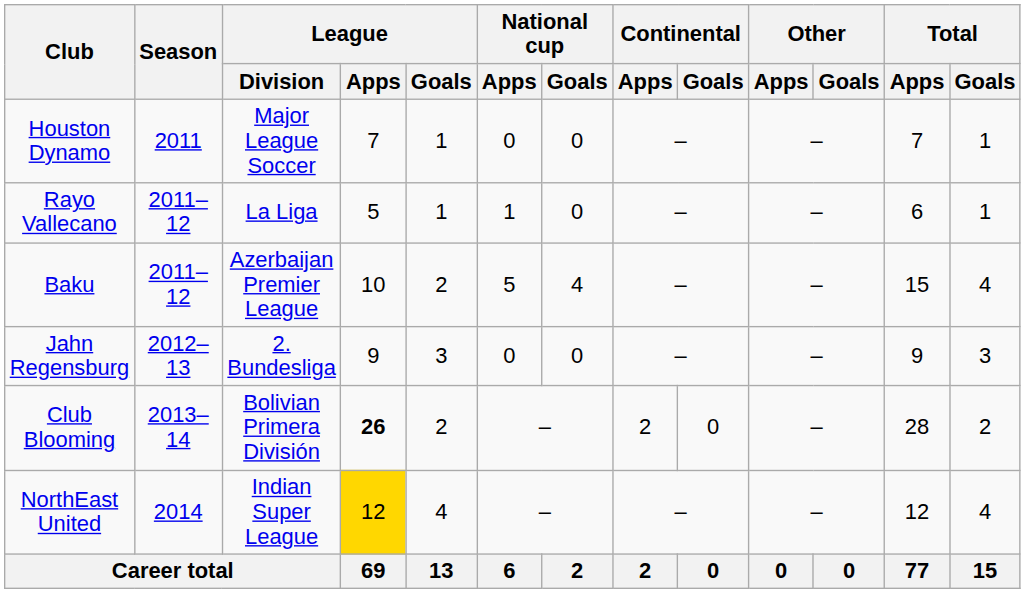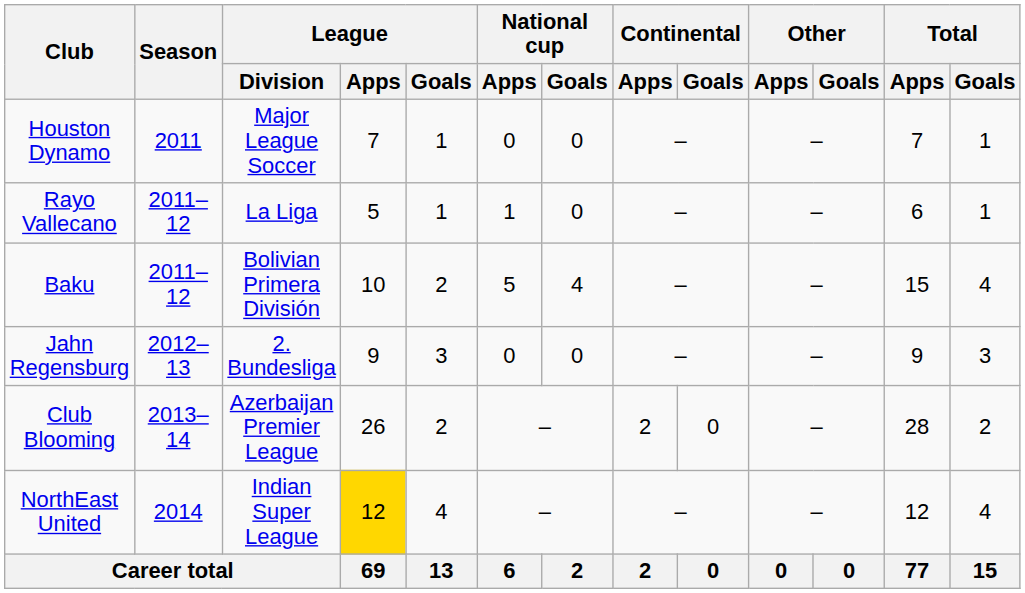Baku | League / Division: Azerbaijan Premier League -> Bolivian Primera División
Club Blooming | League / Division: Bolivian Primera División -> Azerbaijan Premier League
Club Blooming | League / Apps: bold -> normal
